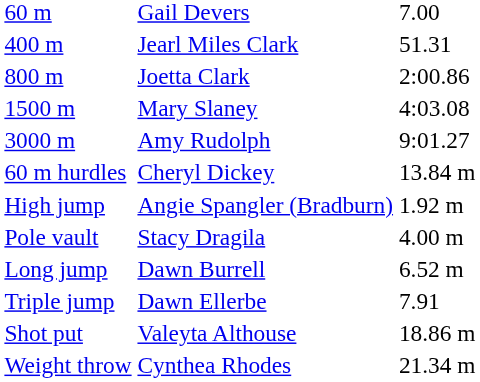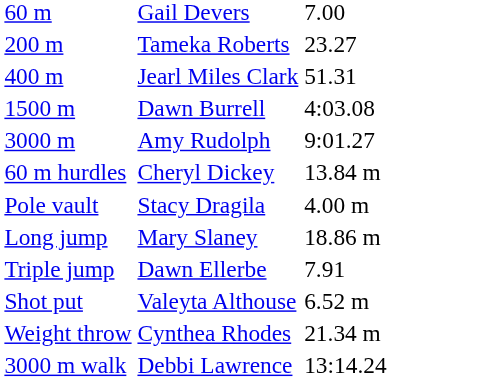+ row: 200 m | Tameka Roberts | 23.27
- row: 800 m | Joetta Clark | 2:00.86
1500 m | column 2: Mary Slaney -> Dawn Burrell
- row: High jump | Angie Spangler (Bradburn) | 1.92 m
Long jump | column 2: Dawn Burrell -> Mary Slaney
Long jump | column 3: 6.52 m -> 18.86 m
Shot put | column 3: 18.86 m -> 6.52 m
+ row: 3000 m walk | Debbi Lawrence | 13:14.24
